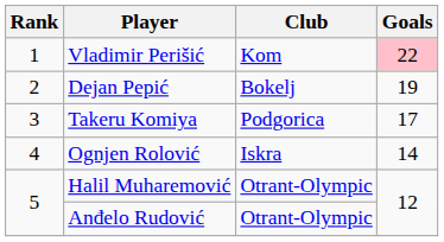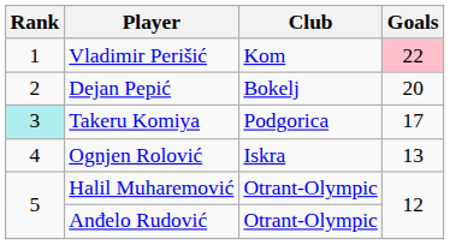Dejan Pepić | Goals: 19 -> 20
Takeru Komiya | Rank: no background -> paleturquoise background
Ognjen Rolović | Goals: 14 -> 13
